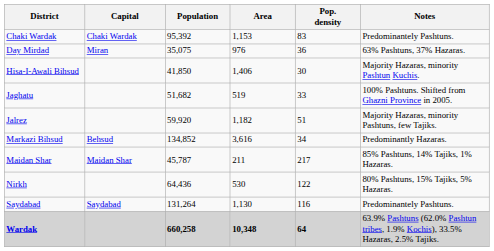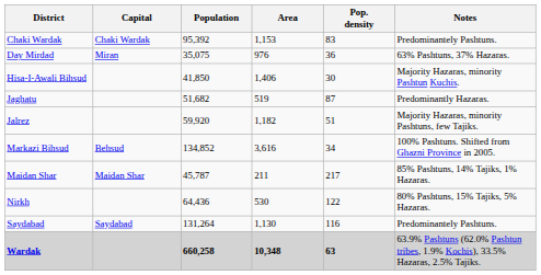Jaghatu | Pop. density: 33 -> 87
Jaghatu | Notes: 100% Pashtuns. Shifted from Ghazni Province in 2005. -> Predominantly Hazaras.
Markazi Bihsud | Notes: Predominantly Hazaras. -> 100% Pashtuns. Shifted from Ghazni Province in 2005.
Wardak | Pop. density: 64 -> 63
